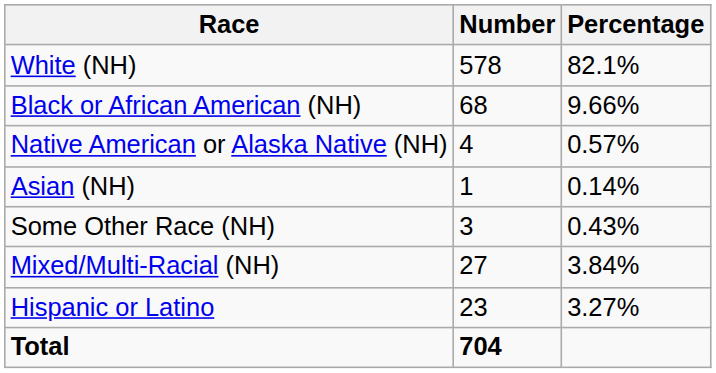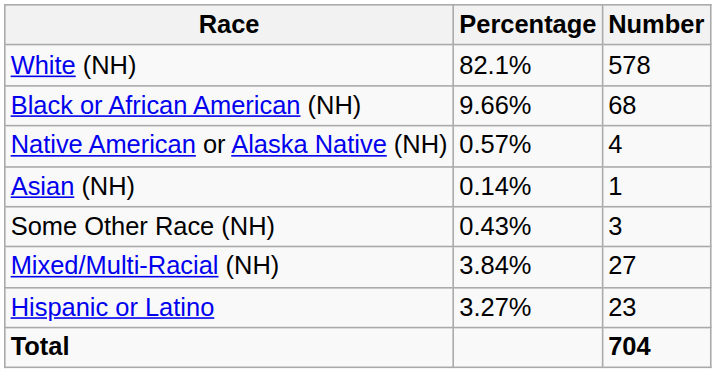columns swapped: Number <-> Percentage
